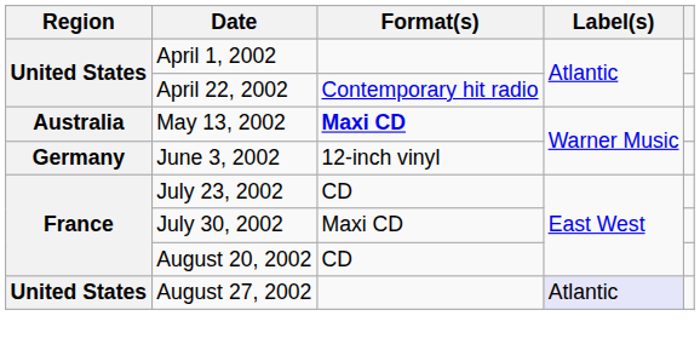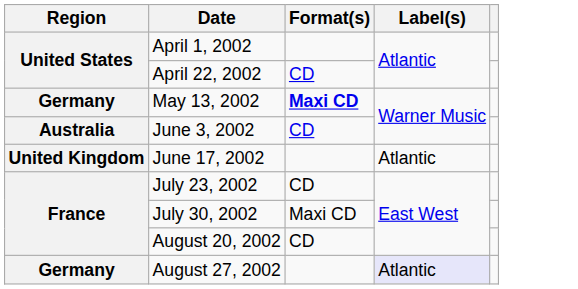April 22, 2002 | Format(s): Contemporary hit radio -> CD
May 13, 2002 | Region: Australia -> Germany
June 3, 2002 | Region: Germany -> Australia
June 3, 2002 | Format(s): 12-inch vinyl -> CD
+ row: United Kingdom | June 17, 2002 | Atlantic
August 27, 2002 | Region: United States -> Germany
